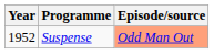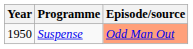Suspense | Year: 1952 -> 1950
